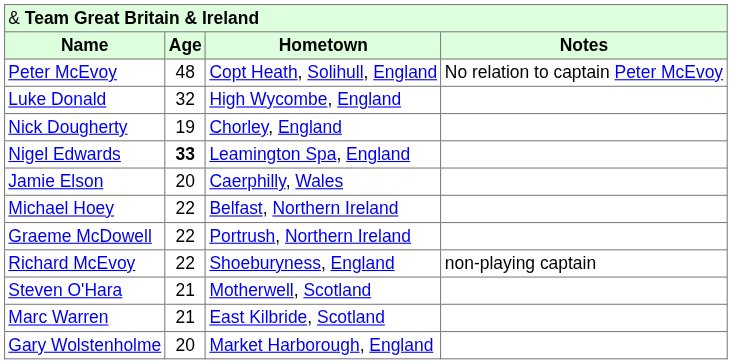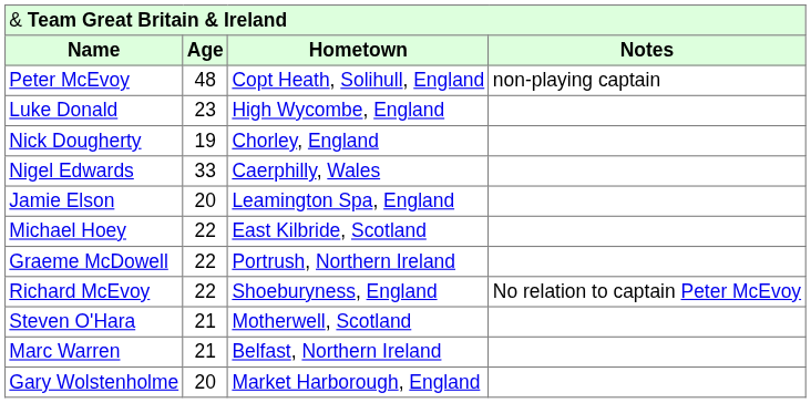Peter McEvoy | column 4: No relation to captain Peter McEvoy -> non-playing captain
Luke Donald | column 2: 32 -> 23
Nigel Edwards | column 2: bold -> normal
Nigel Edwards | column 3: Leamington Spa, England -> Caerphilly, Wales
Jamie Elson | column 3: Caerphilly, Wales -> Leamington Spa, England
Michael Hoey | column 3: Belfast, Northern Ireland -> East Kilbride, Scotland
Richard McEvoy | column 4: non-playing captain -> No relation to captain Peter McEvoy
Marc Warren | column 3: East Kilbride, Scotland -> Belfast, Northern Ireland
